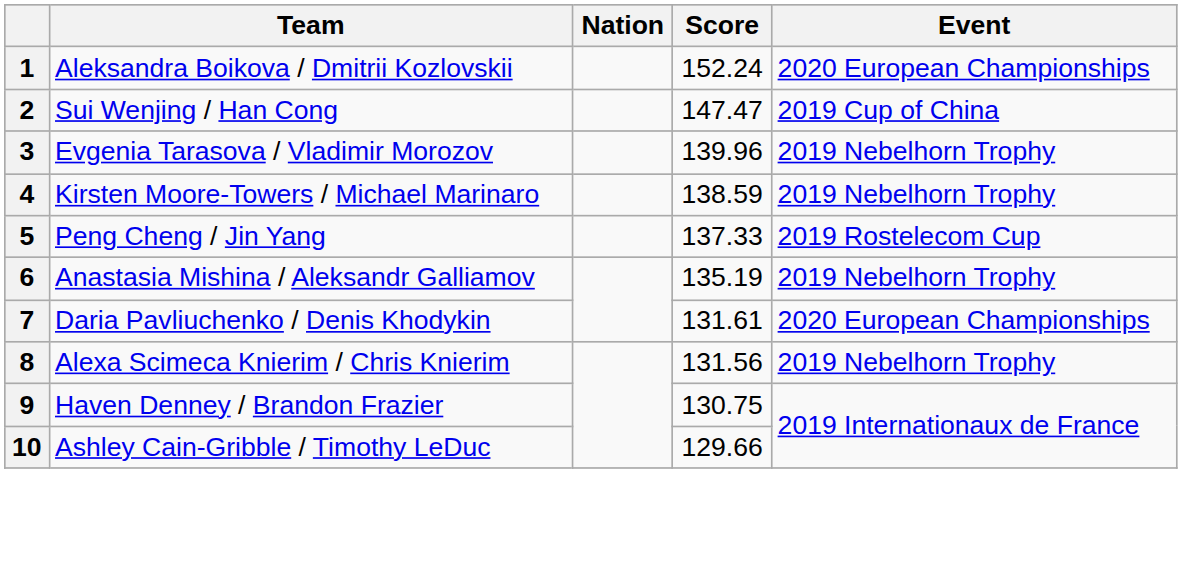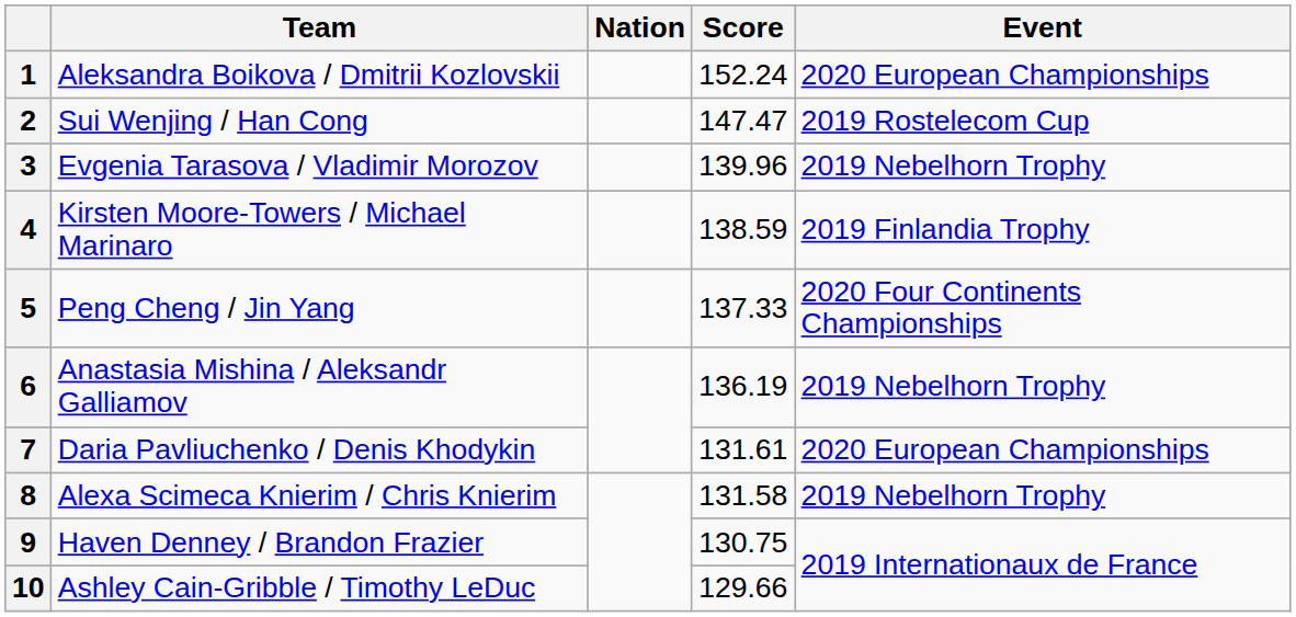2 | Event: 2019 Cup of China -> 2019 Rostelecom Cup
4 | Event: 2019 Nebelhorn Trophy -> 2019 Finlandia Trophy
5 | Event: 2019 Rostelecom Cup -> 2020 Four Continents Championships
6 | Score: 135.19 -> 136.19
8 | Score: 131.56 -> 131.58
